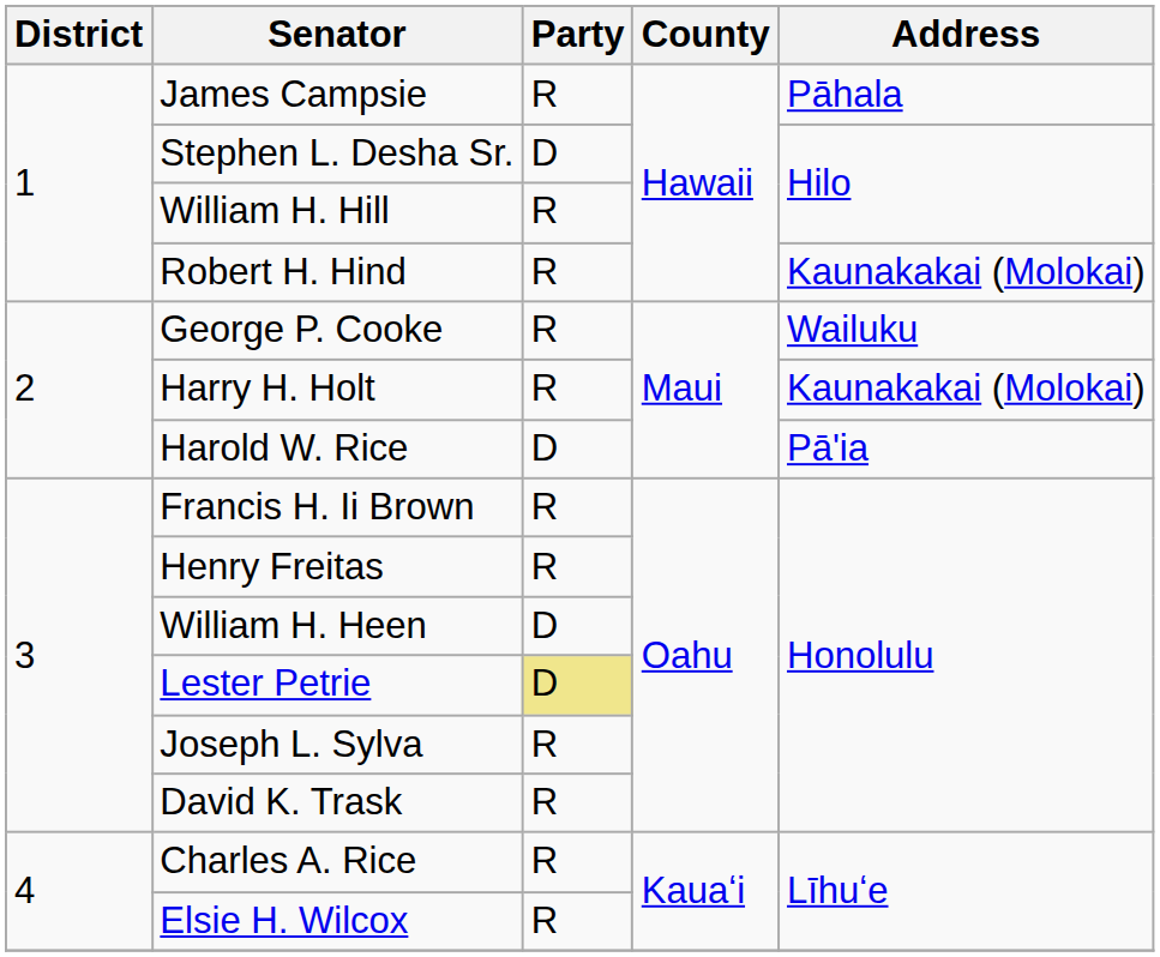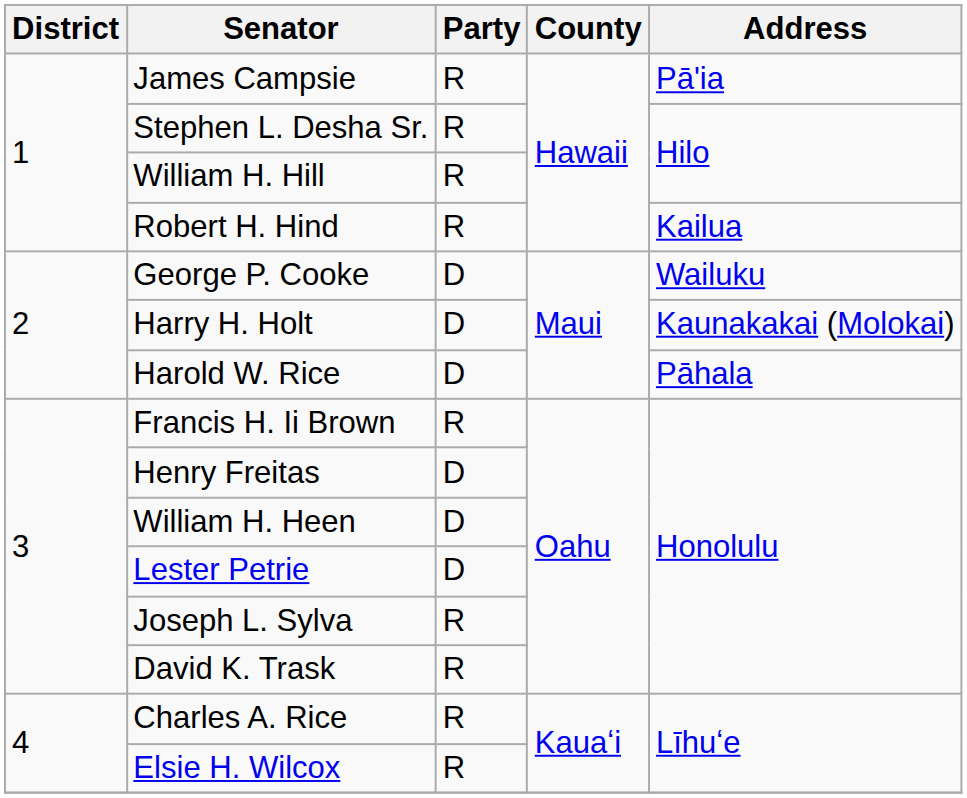James Campsie | Address: Pāhala -> Pā'ia
Stephen L. Desha Sr. | Party: D -> R
Robert H. Hind | Address: Kaunakakai (Molokai) -> Kailua
George P. Cooke | Party: R -> D
Harry H. Holt | Party: R -> D
Harold W. Rice | Address: Pā'ia -> Pāhala
Henry Freitas | Party: R -> D
Lester Petrie | Party: khaki background -> no background
